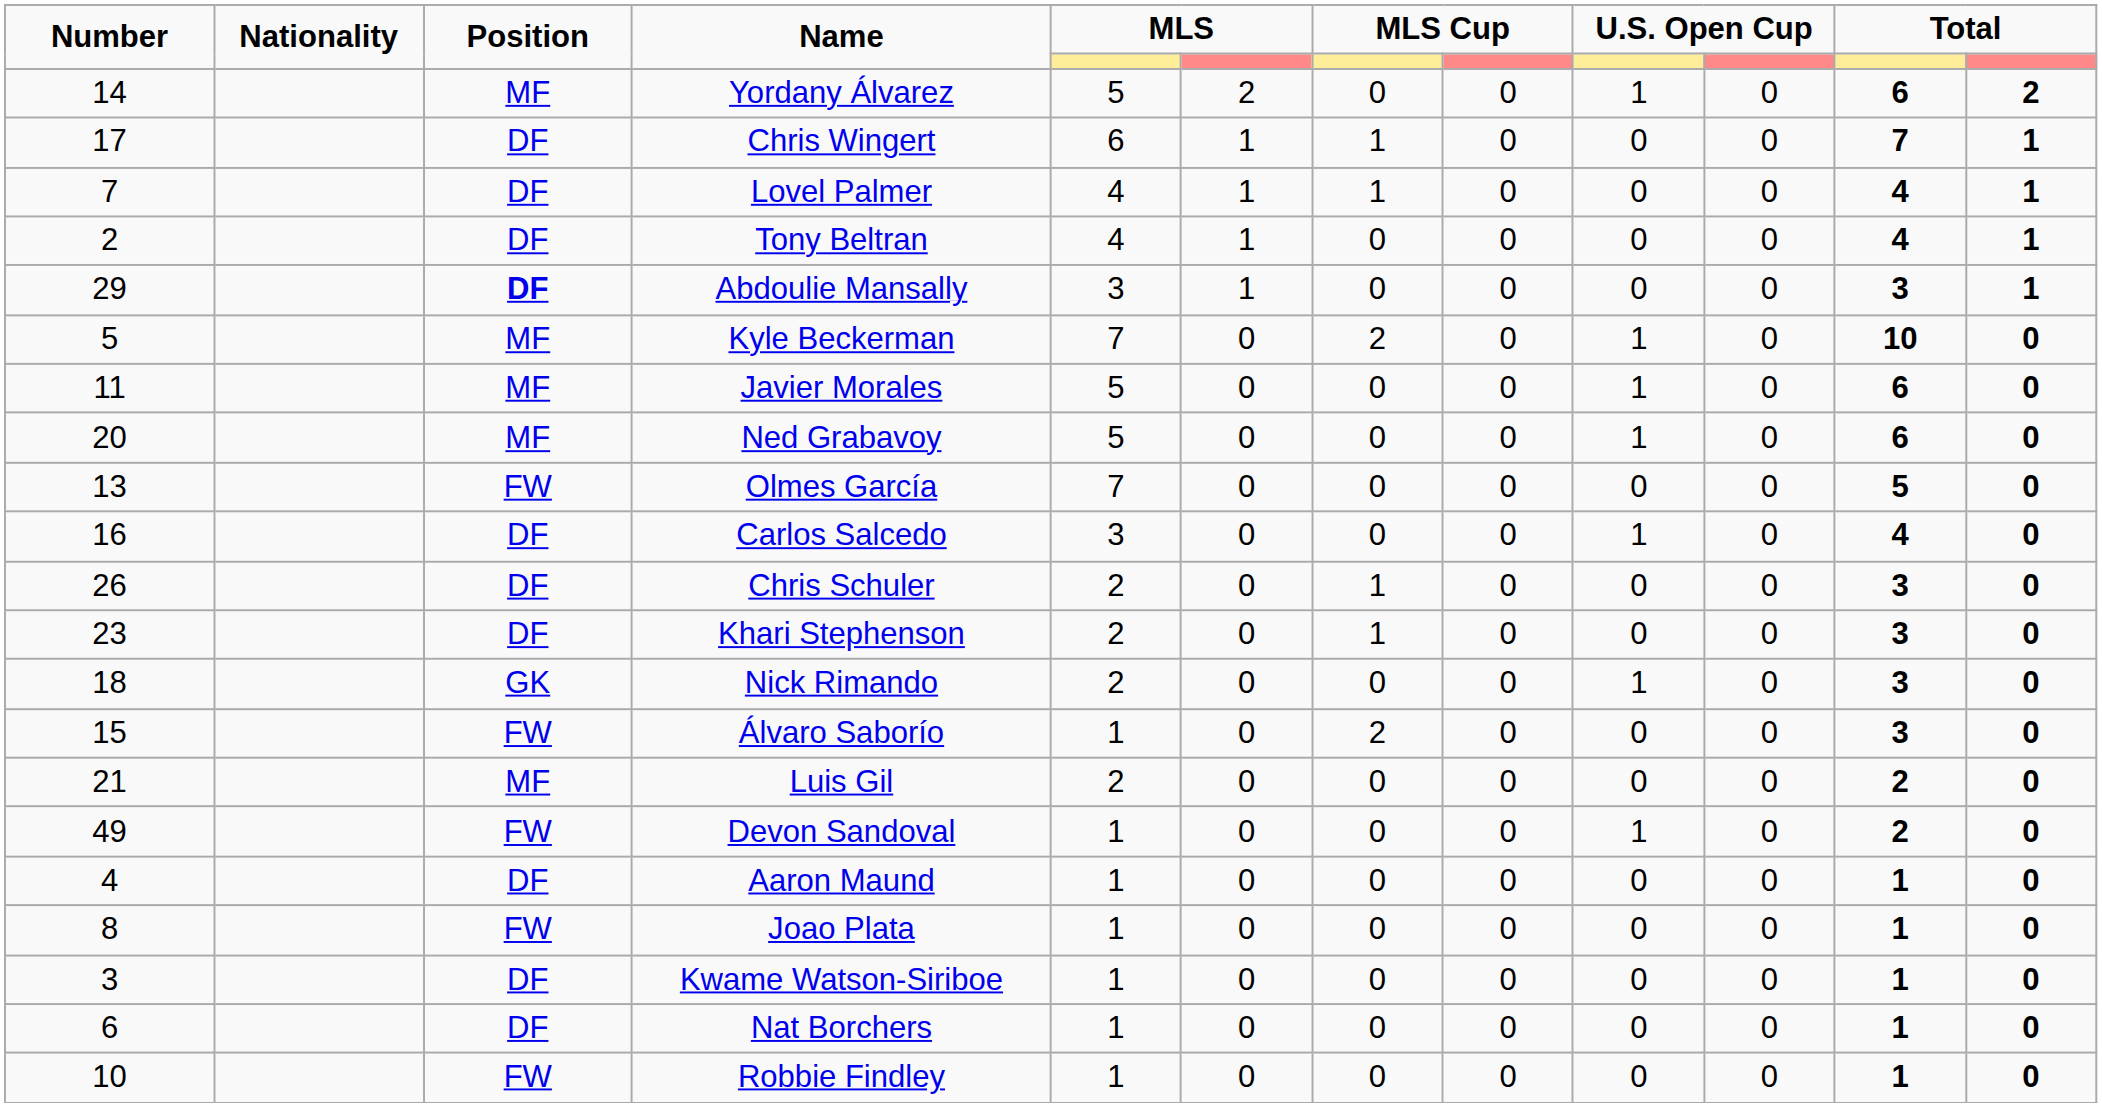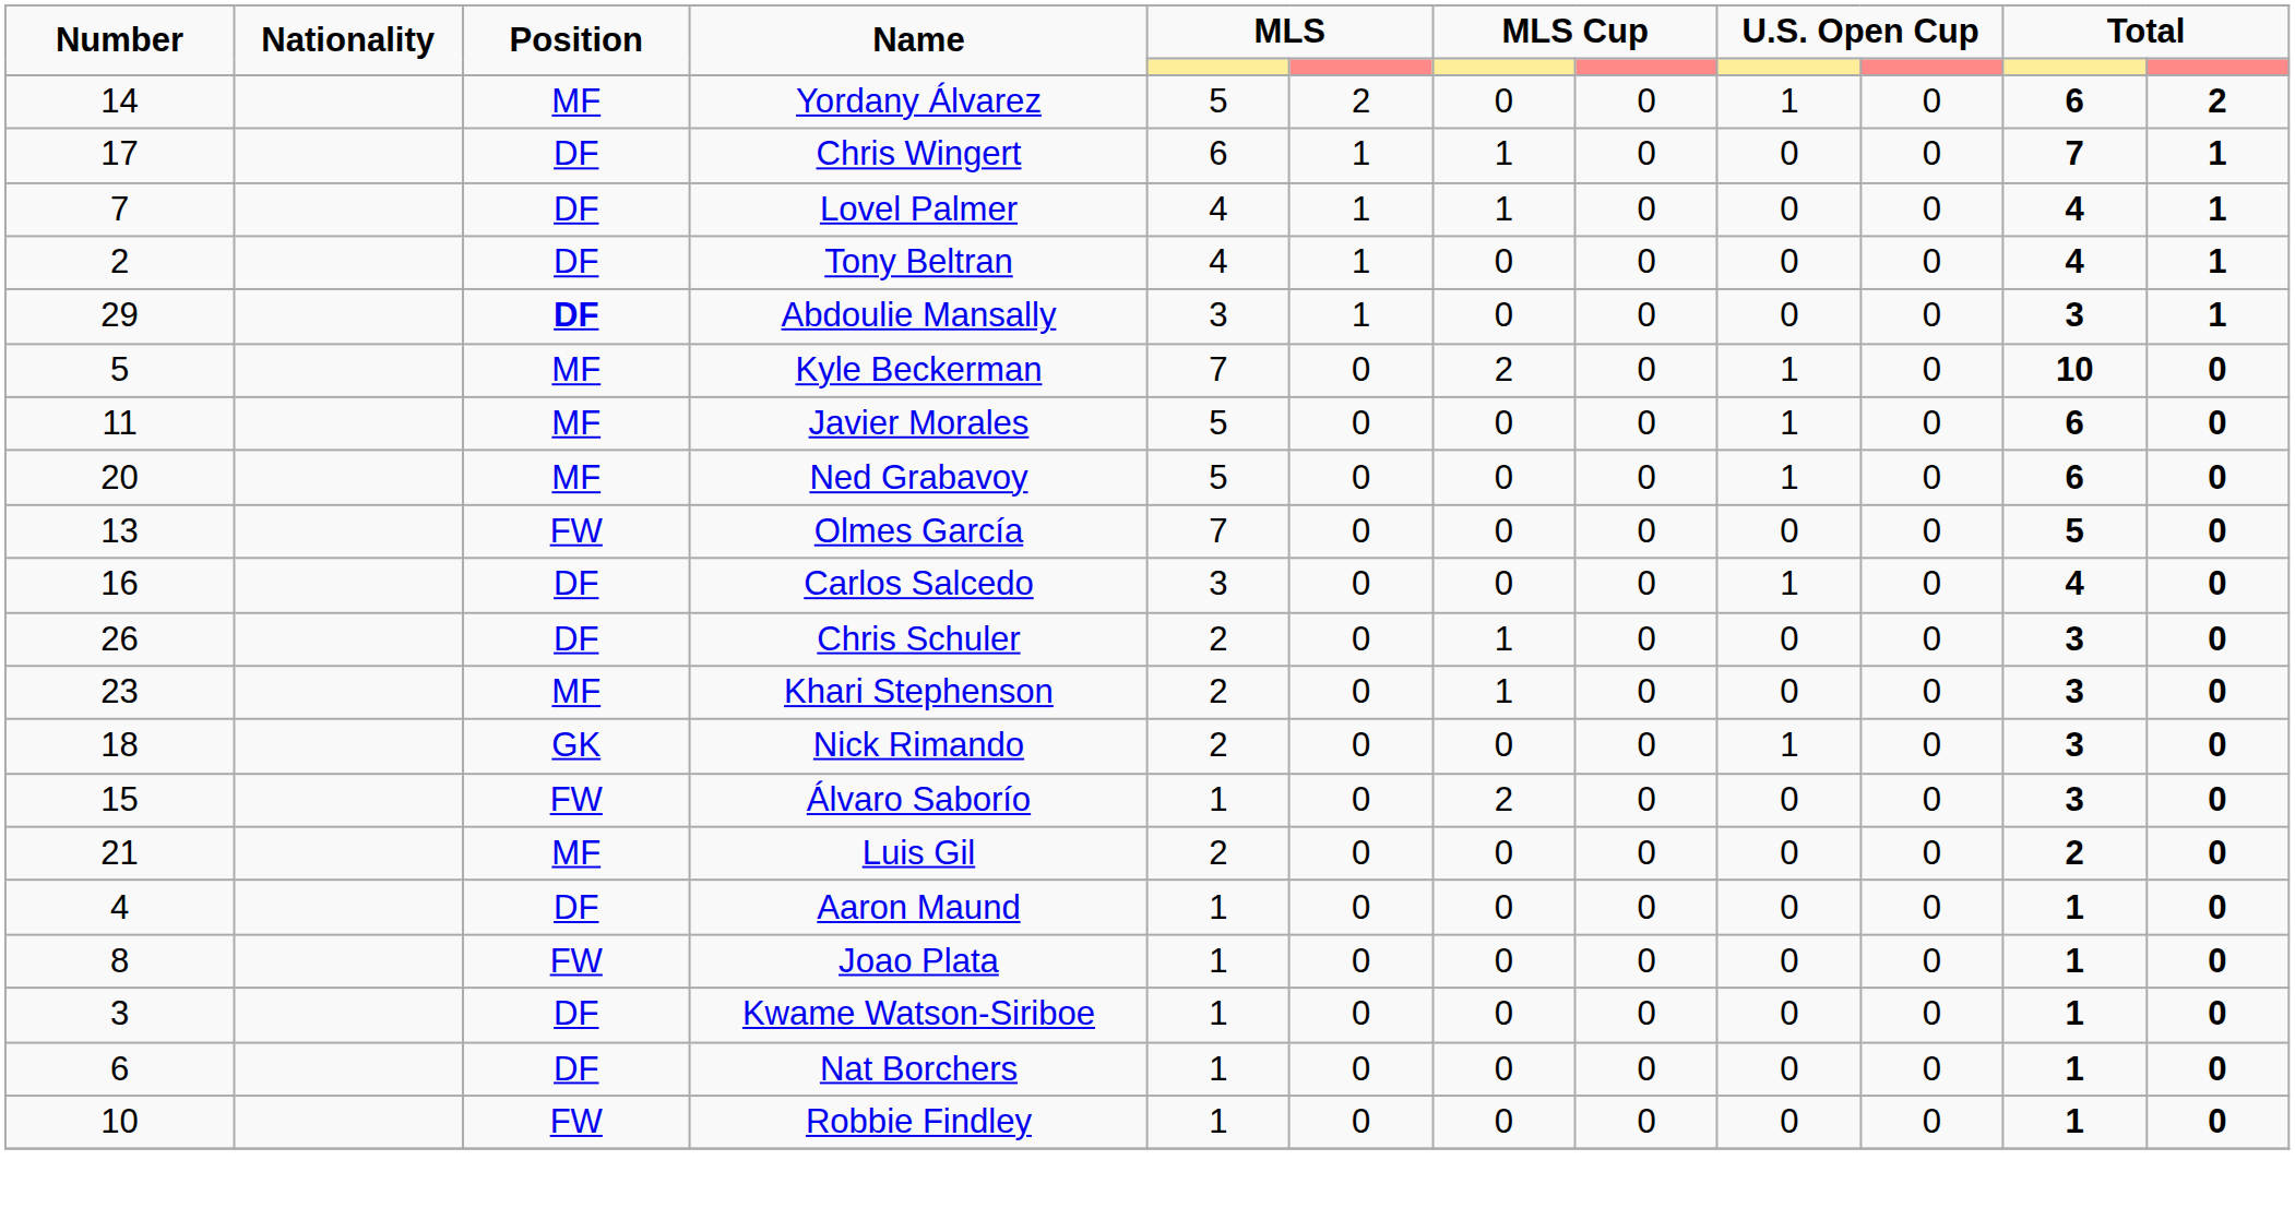Khari Stephenson | Position: DF -> MF
- row: 49 | FW | Devon Sandoval | 1 | 0 | 0 | 0 | 1 | 0 | 2 | 0
